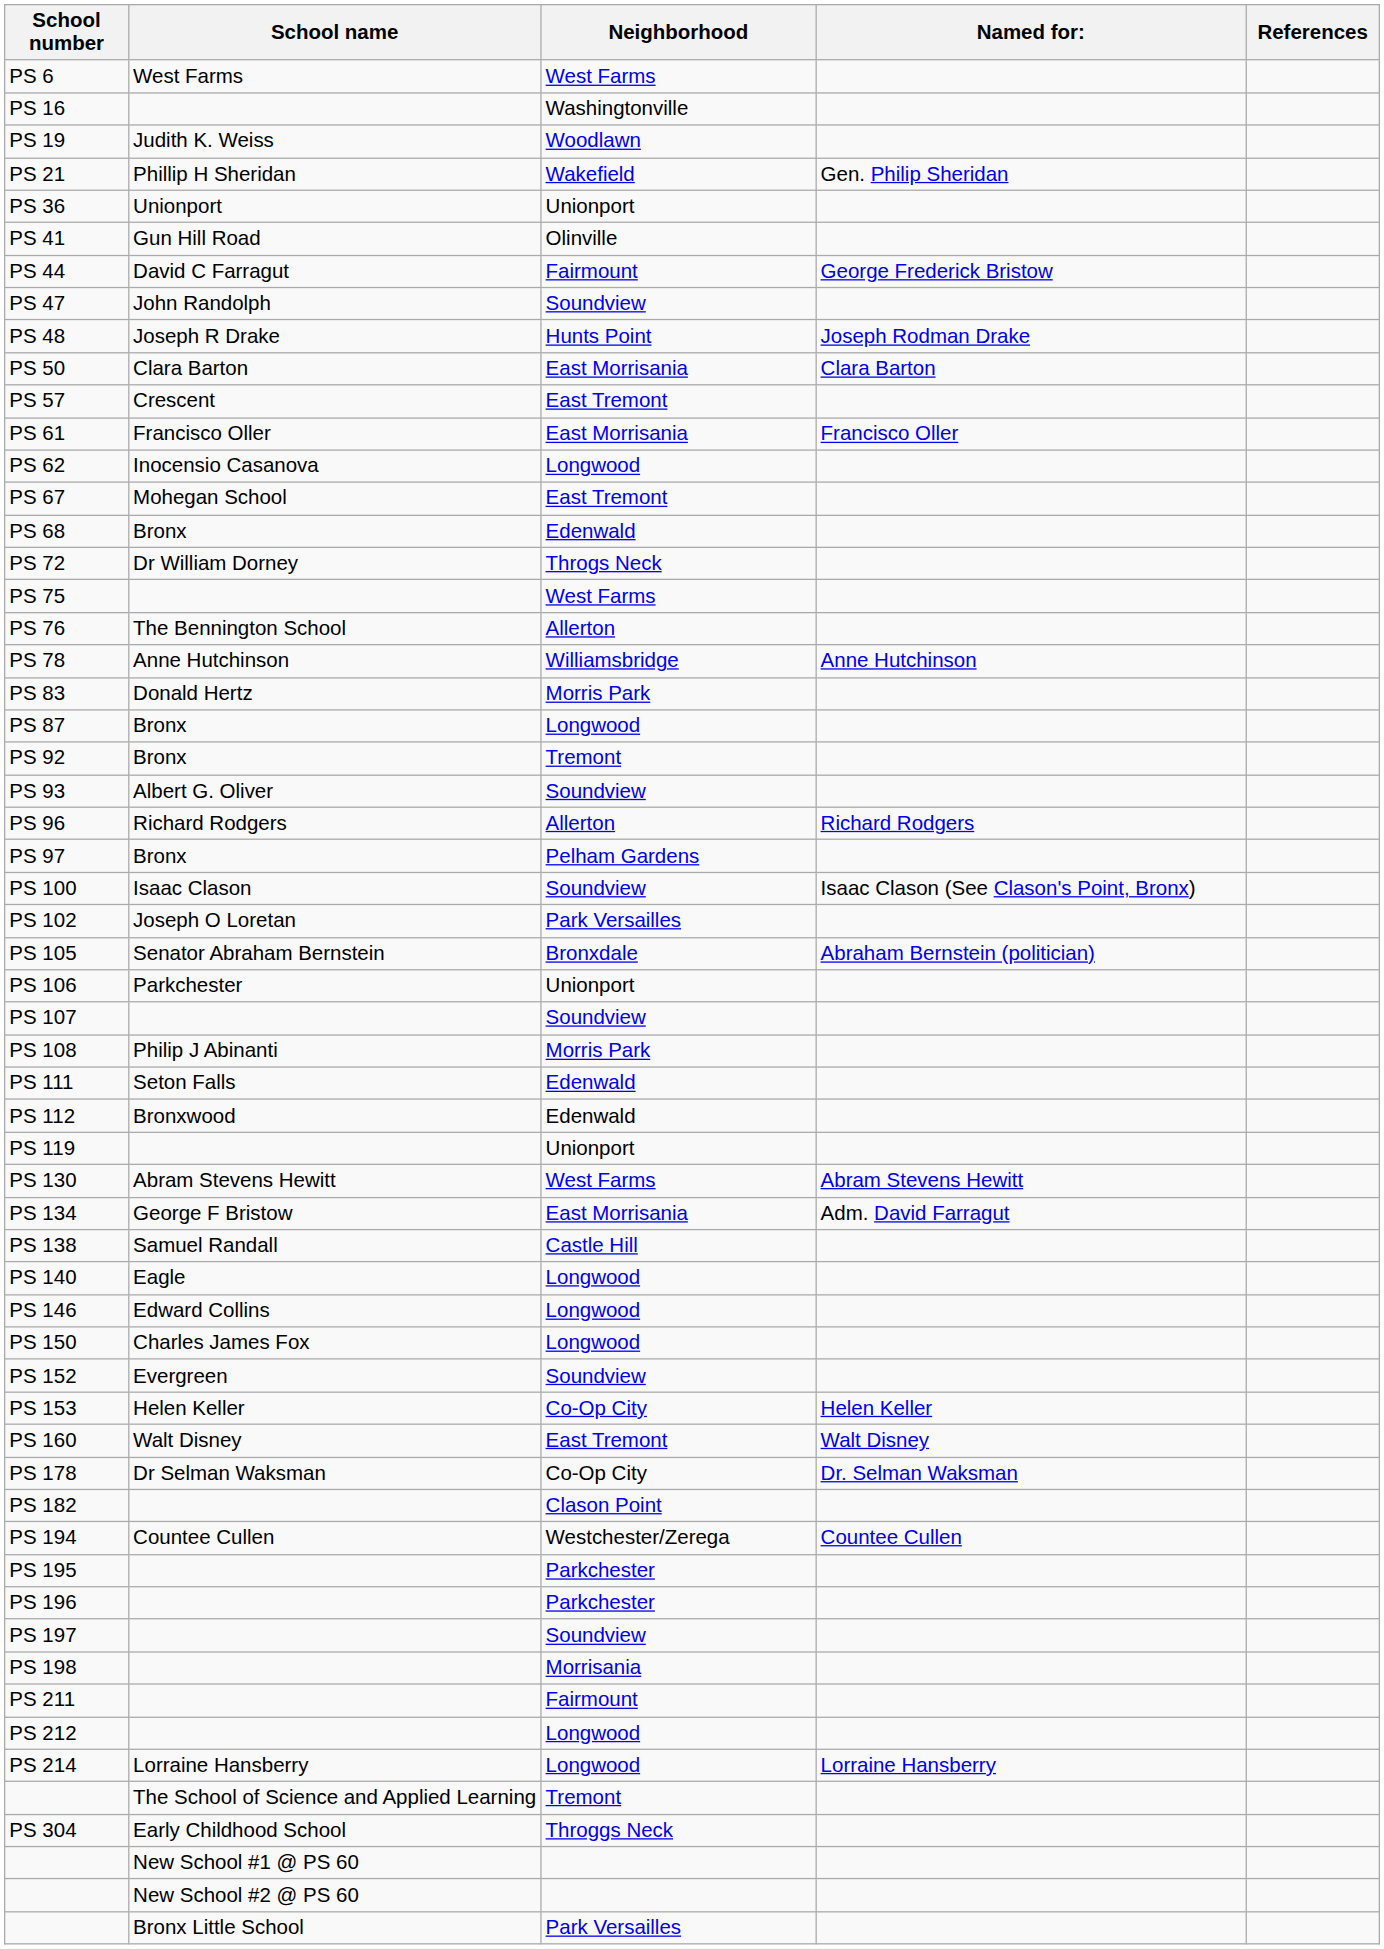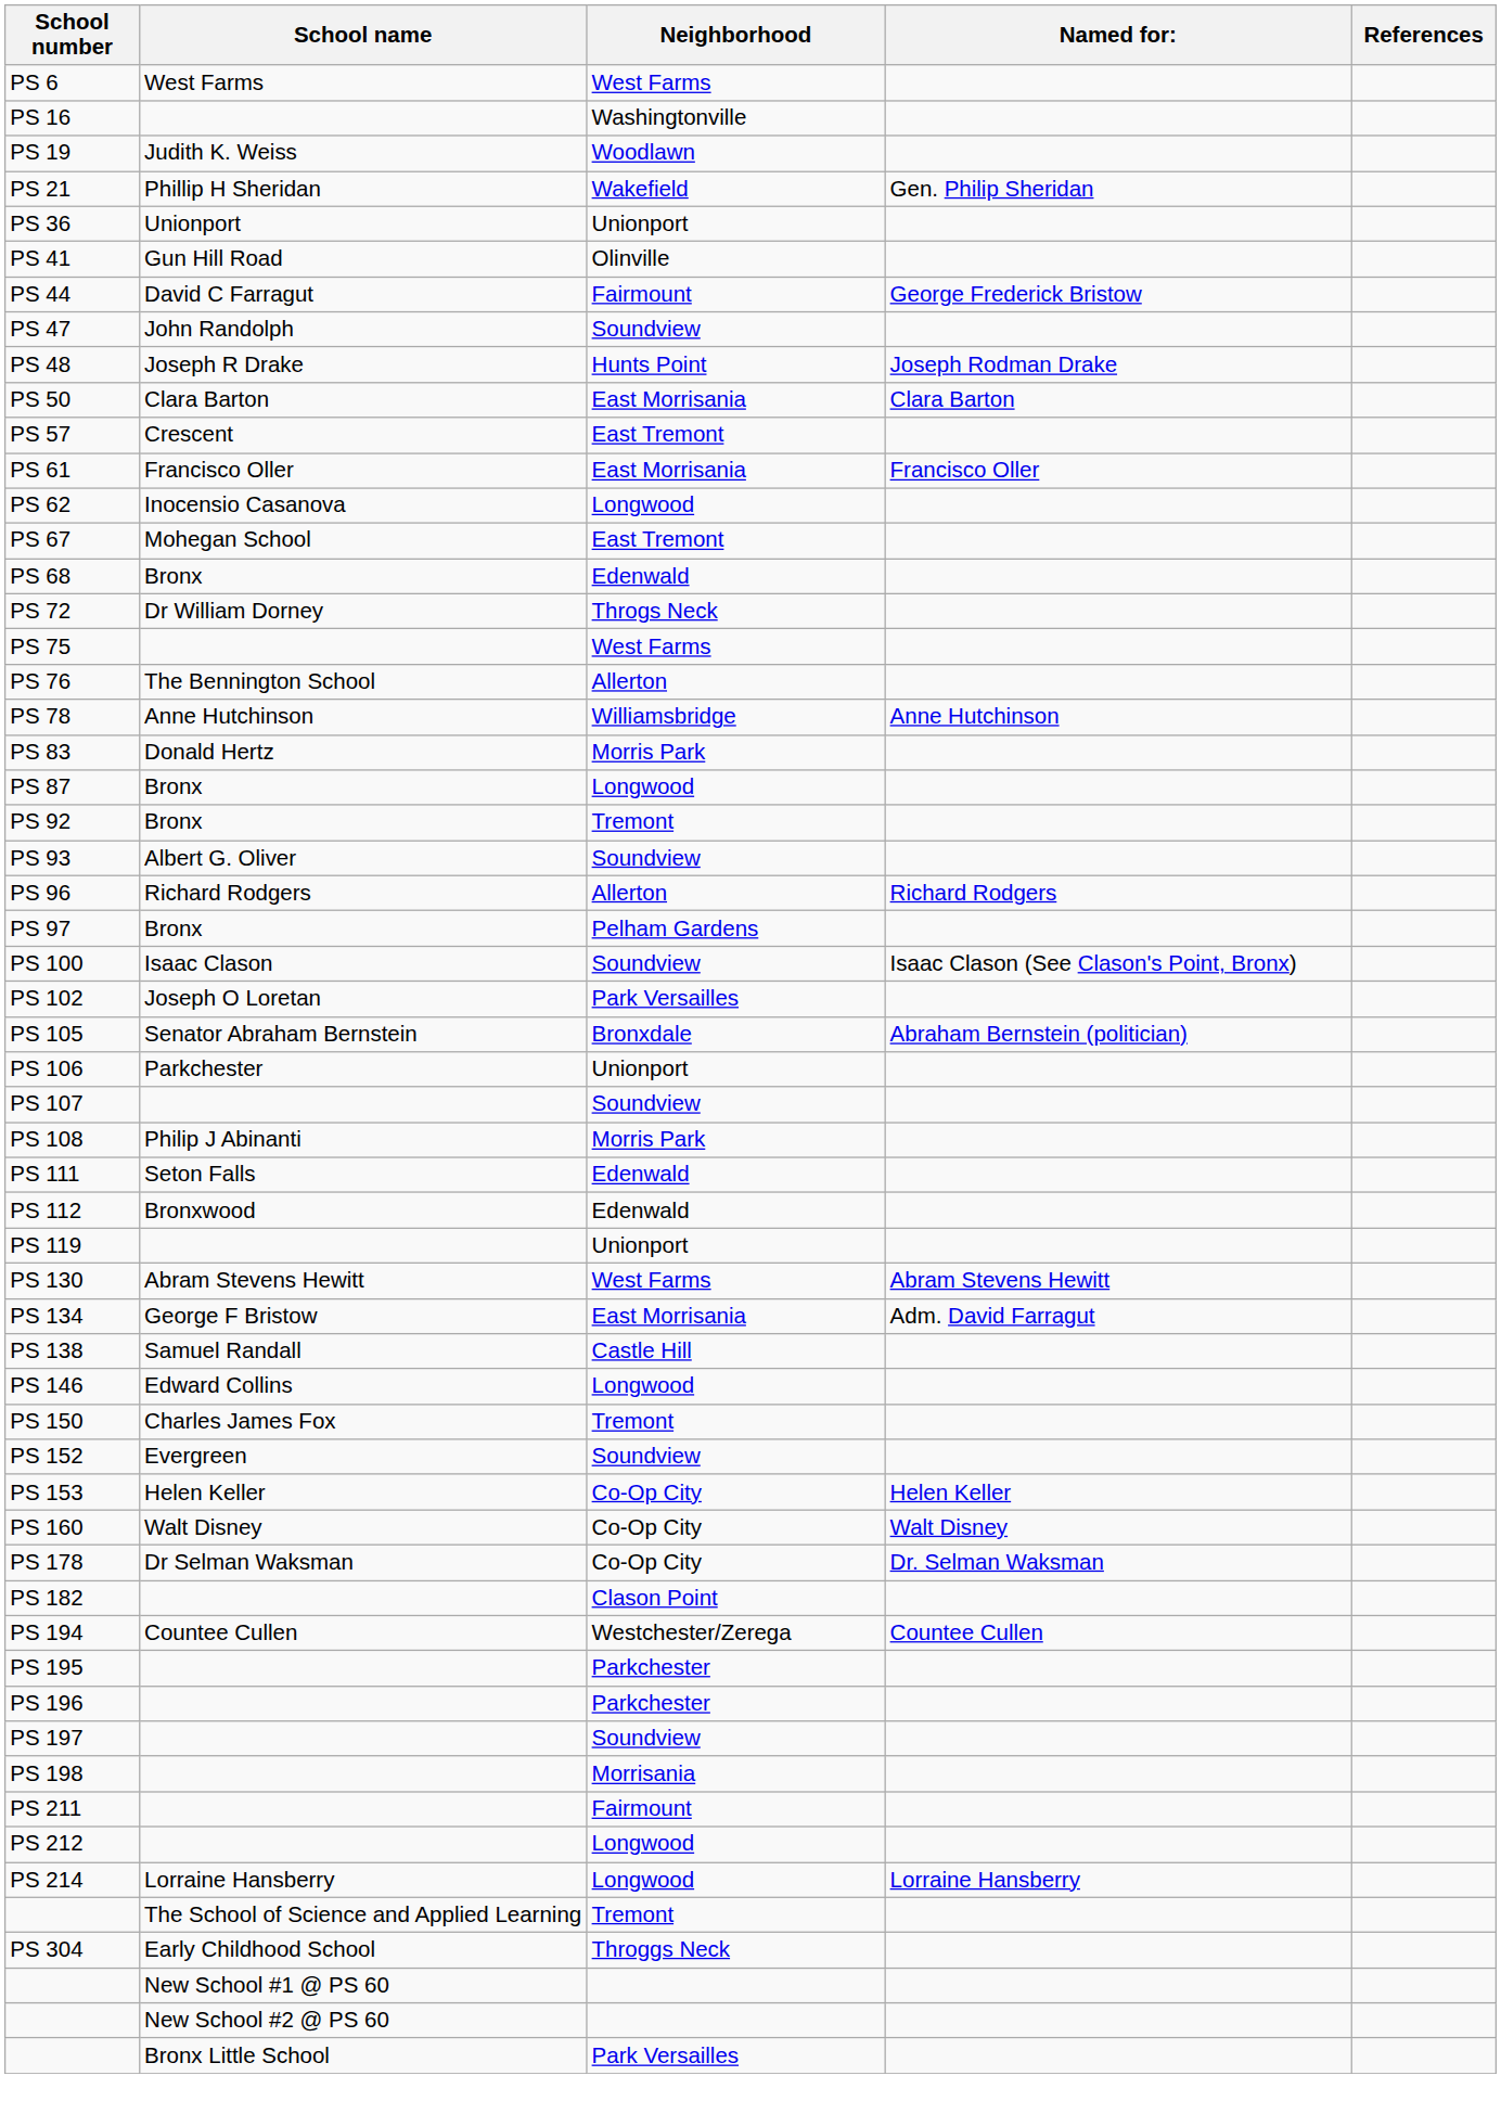- row: PS 140 | Eagle | Longwood
PS 150 | Neighborhood: Longwood -> Tremont
PS 160 | Neighborhood: East Tremont -> Co-Op City
